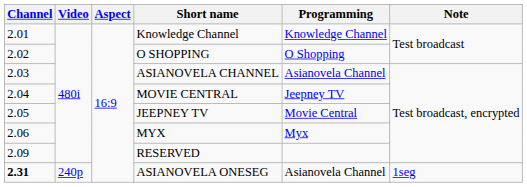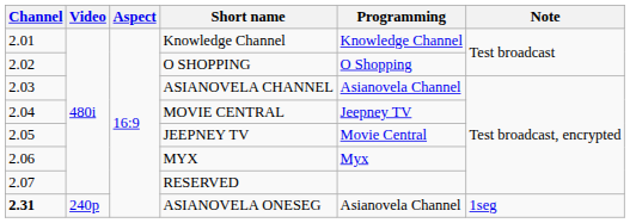RESERVED | Channel: 2.09 -> 2.07
